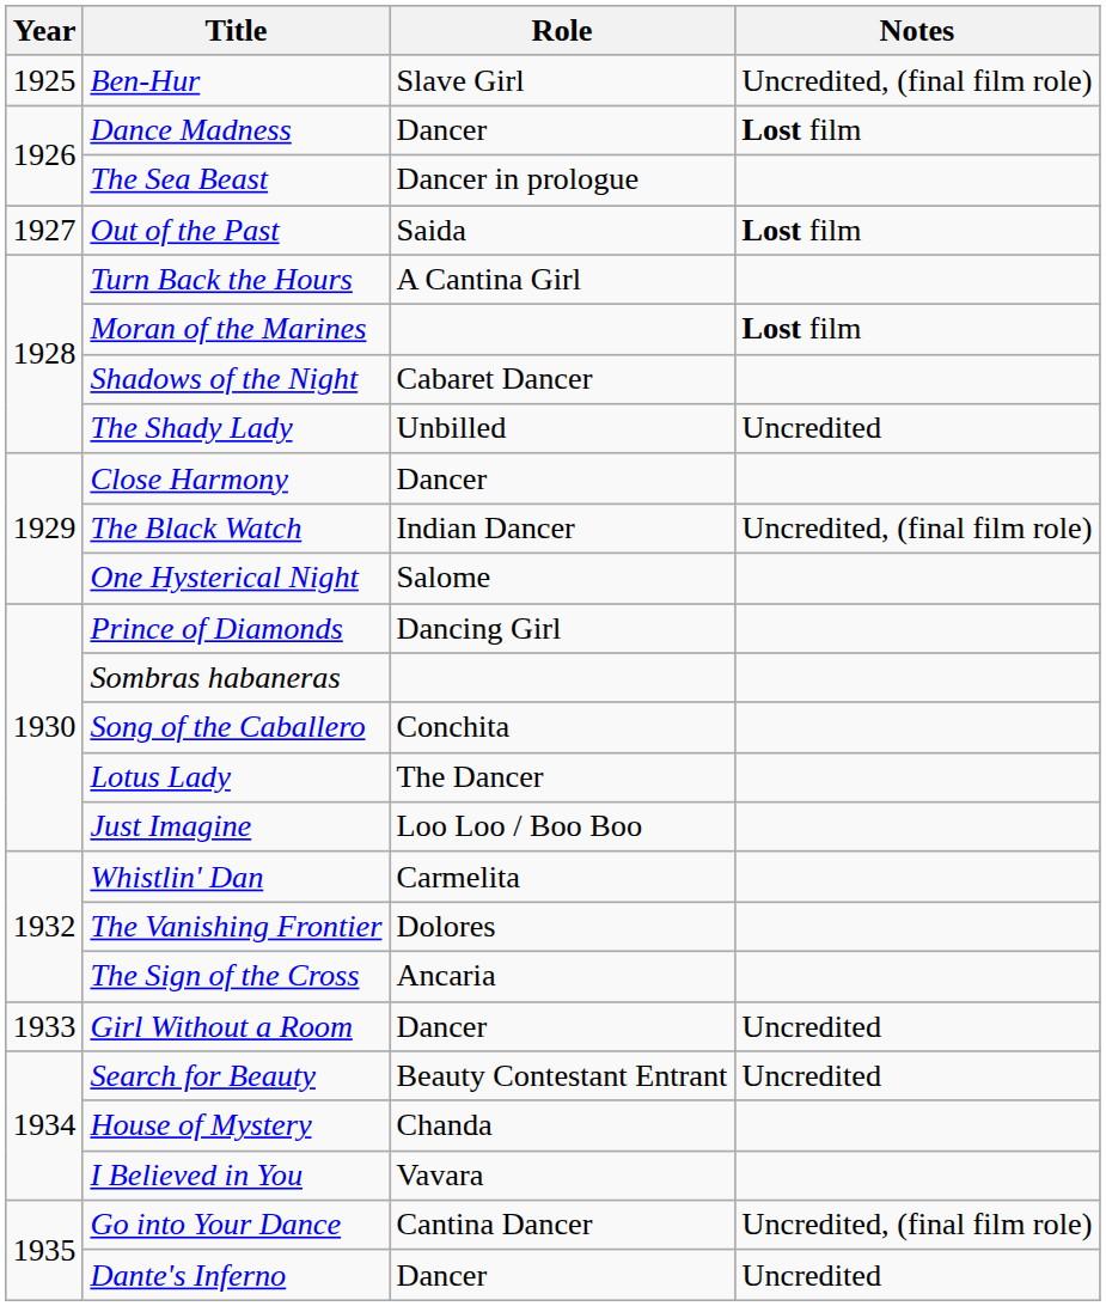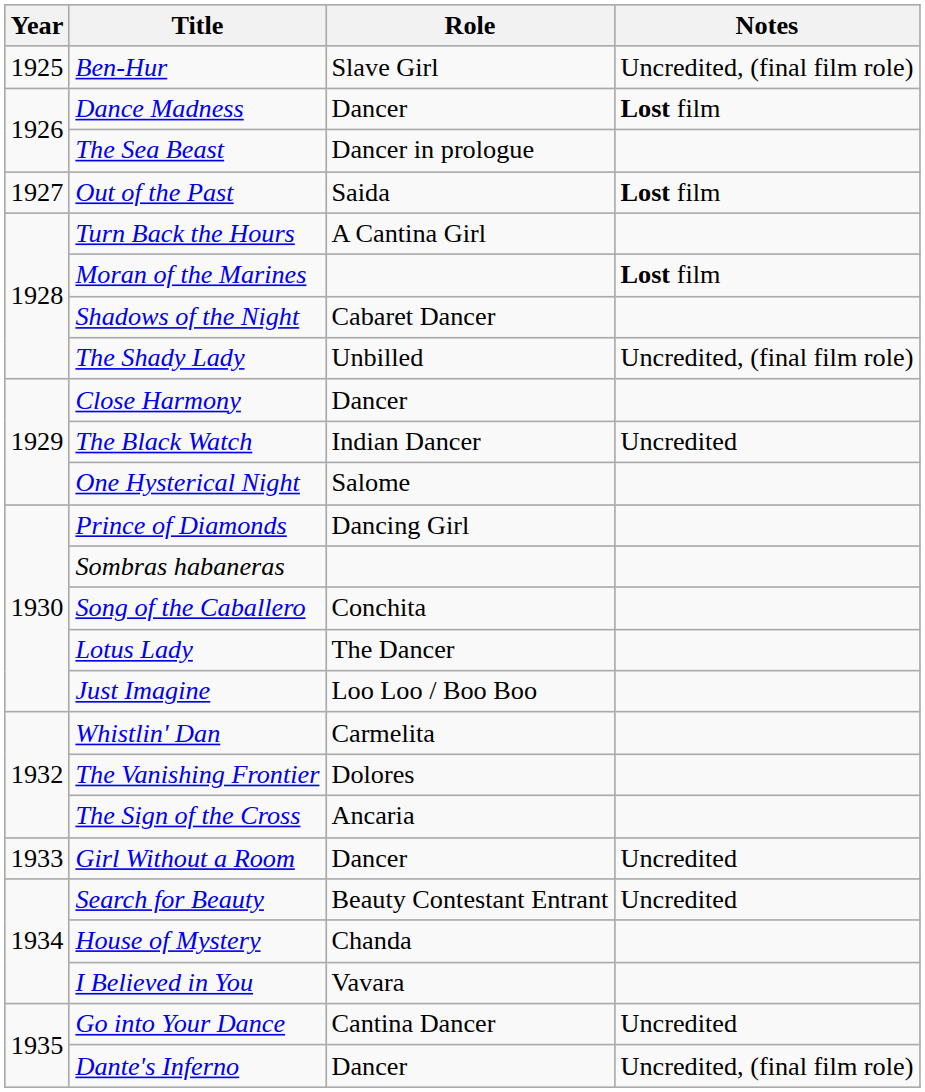The Shady Lady | Notes: Uncredited -> Uncredited, (final film role)
The Black Watch | Notes: Uncredited, (final film role) -> Uncredited
Go into Your Dance | Notes: Uncredited, (final film role) -> Uncredited
Dante's Inferno | Notes: Uncredited -> Uncredited, (final film role)
